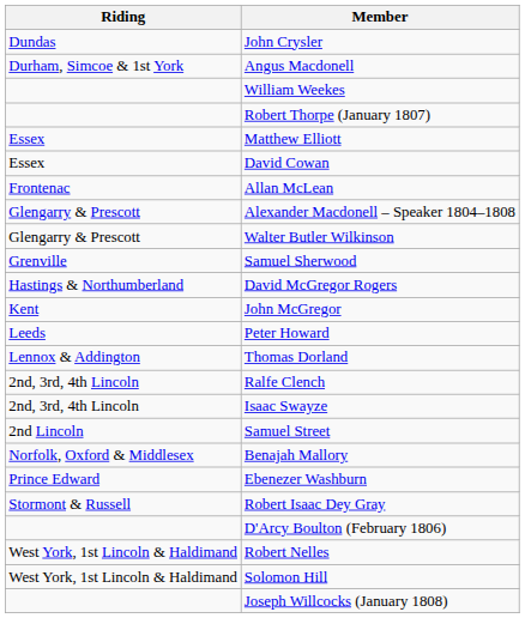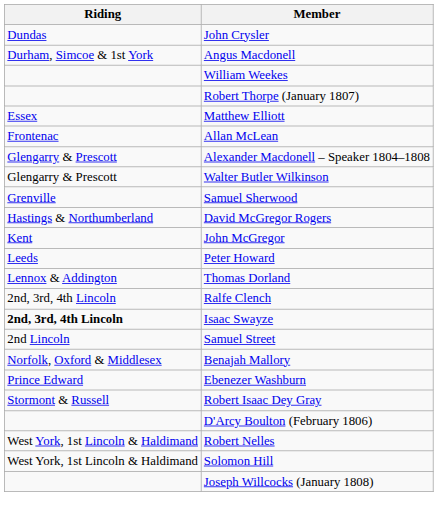- row: Essex | David Cowan
Isaac Swayze | Riding: normal -> bold
